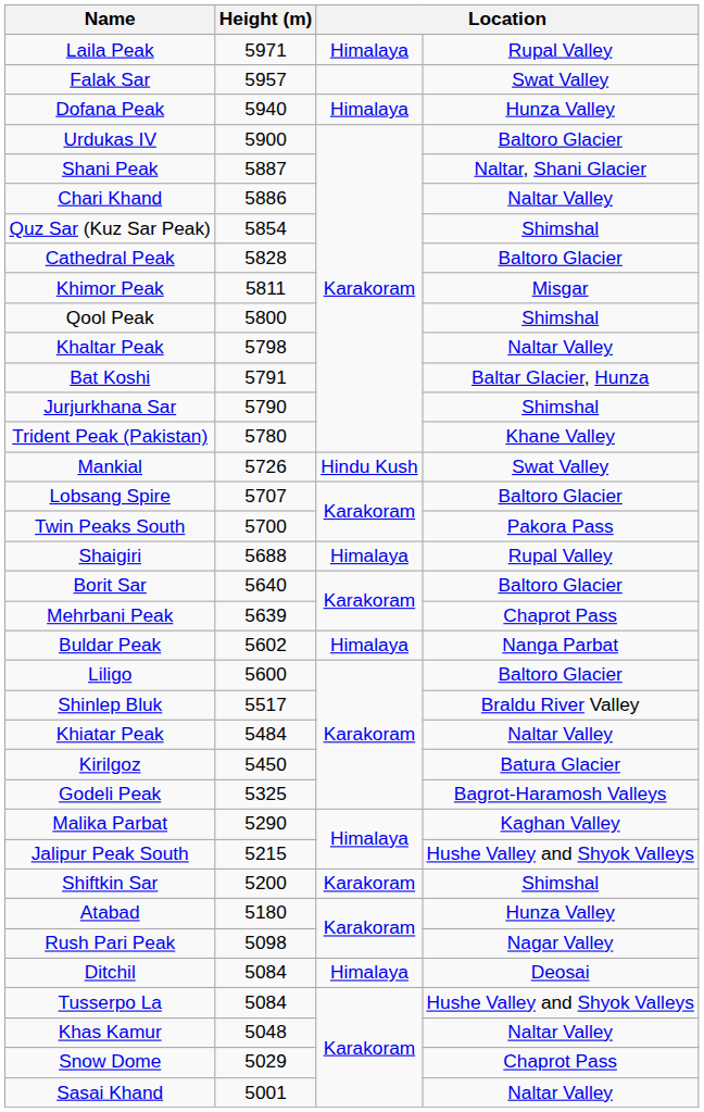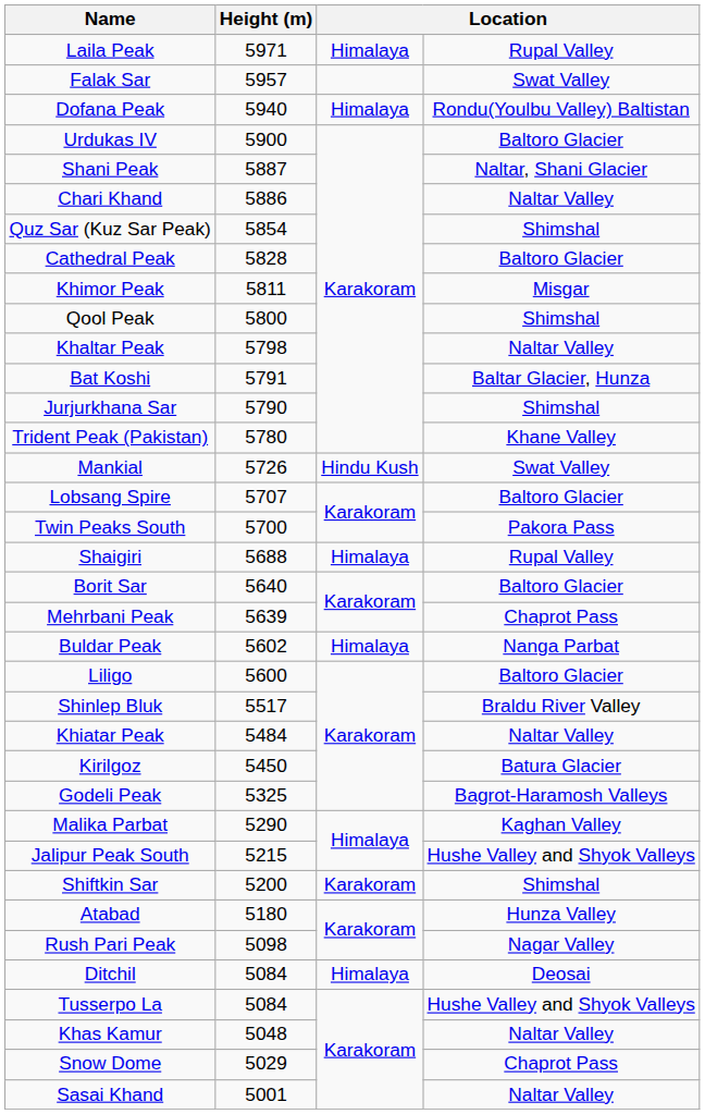Dofana Peak | column 4: Hunza Valley -> Rondu(Youlbu Valley) Baltistan
